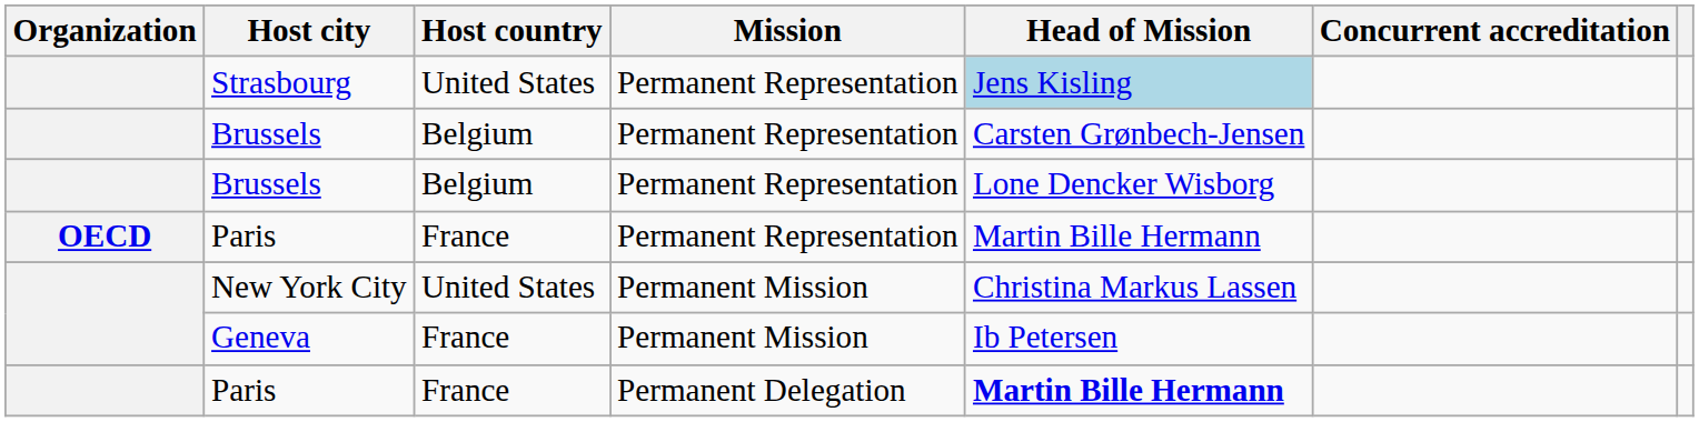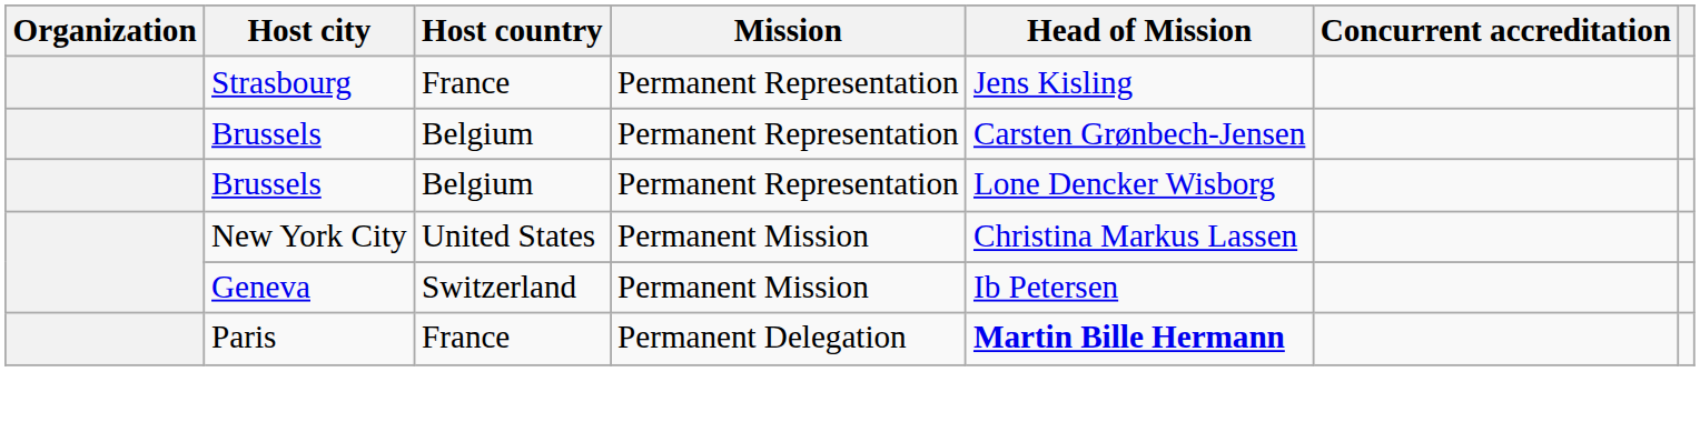Strasbourg | Host country: United States -> France
Strasbourg | Head of Mission: lightblue background -> no background
- row: OECD | Paris | France | Permanent Representation | Martin Bille Hermann
Geneva | Host country: France -> Switzerland
